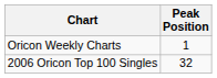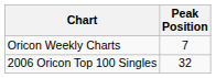Oricon Weekly Charts | Peak Position: 1 -> 7
